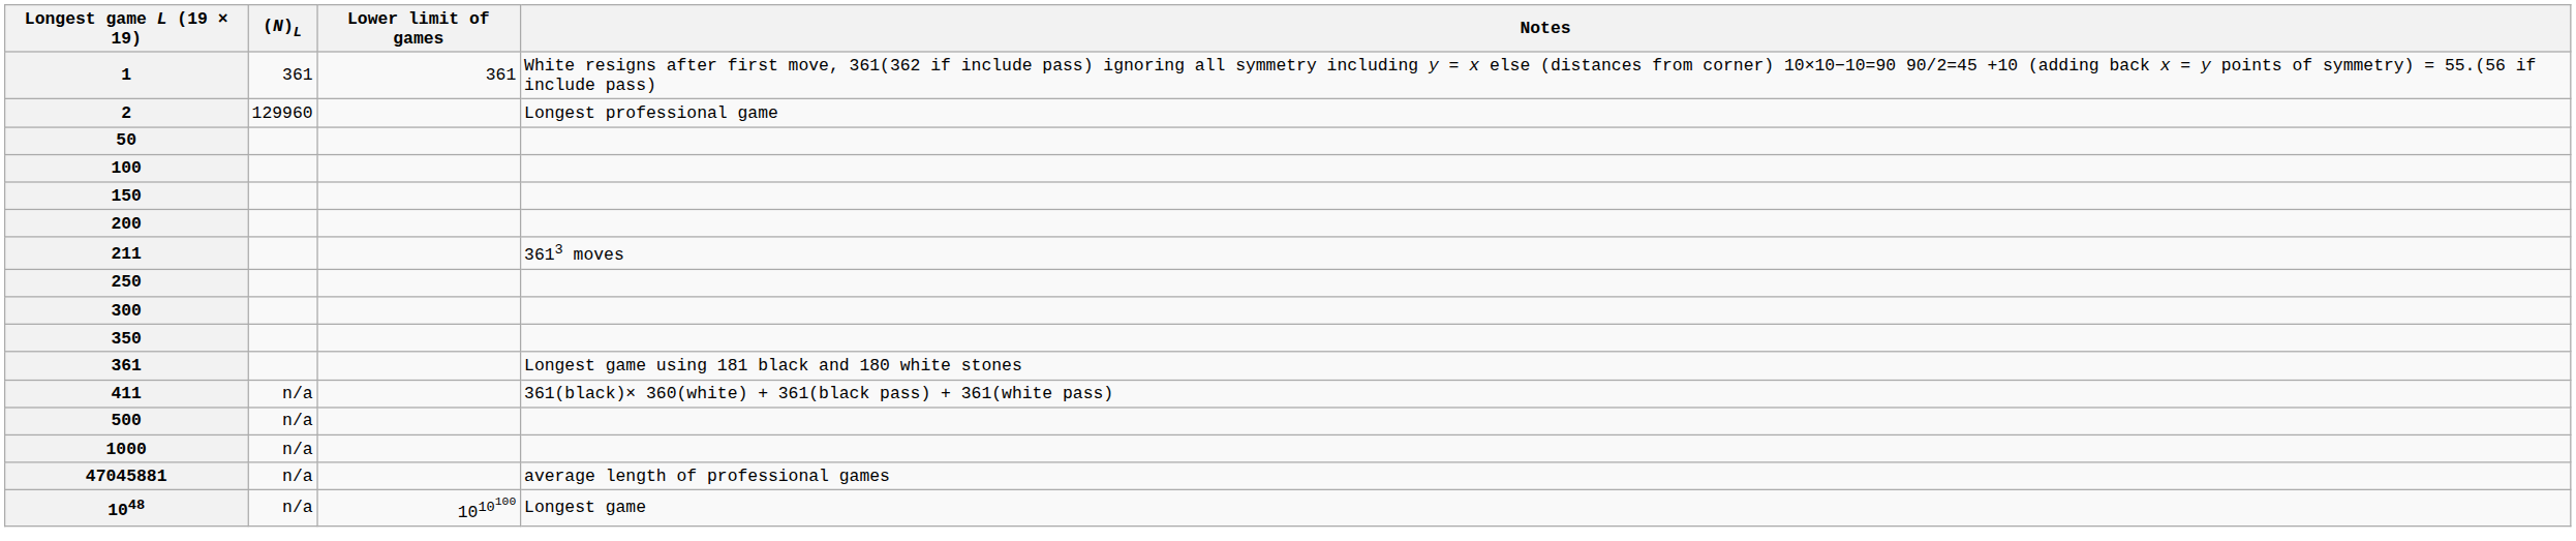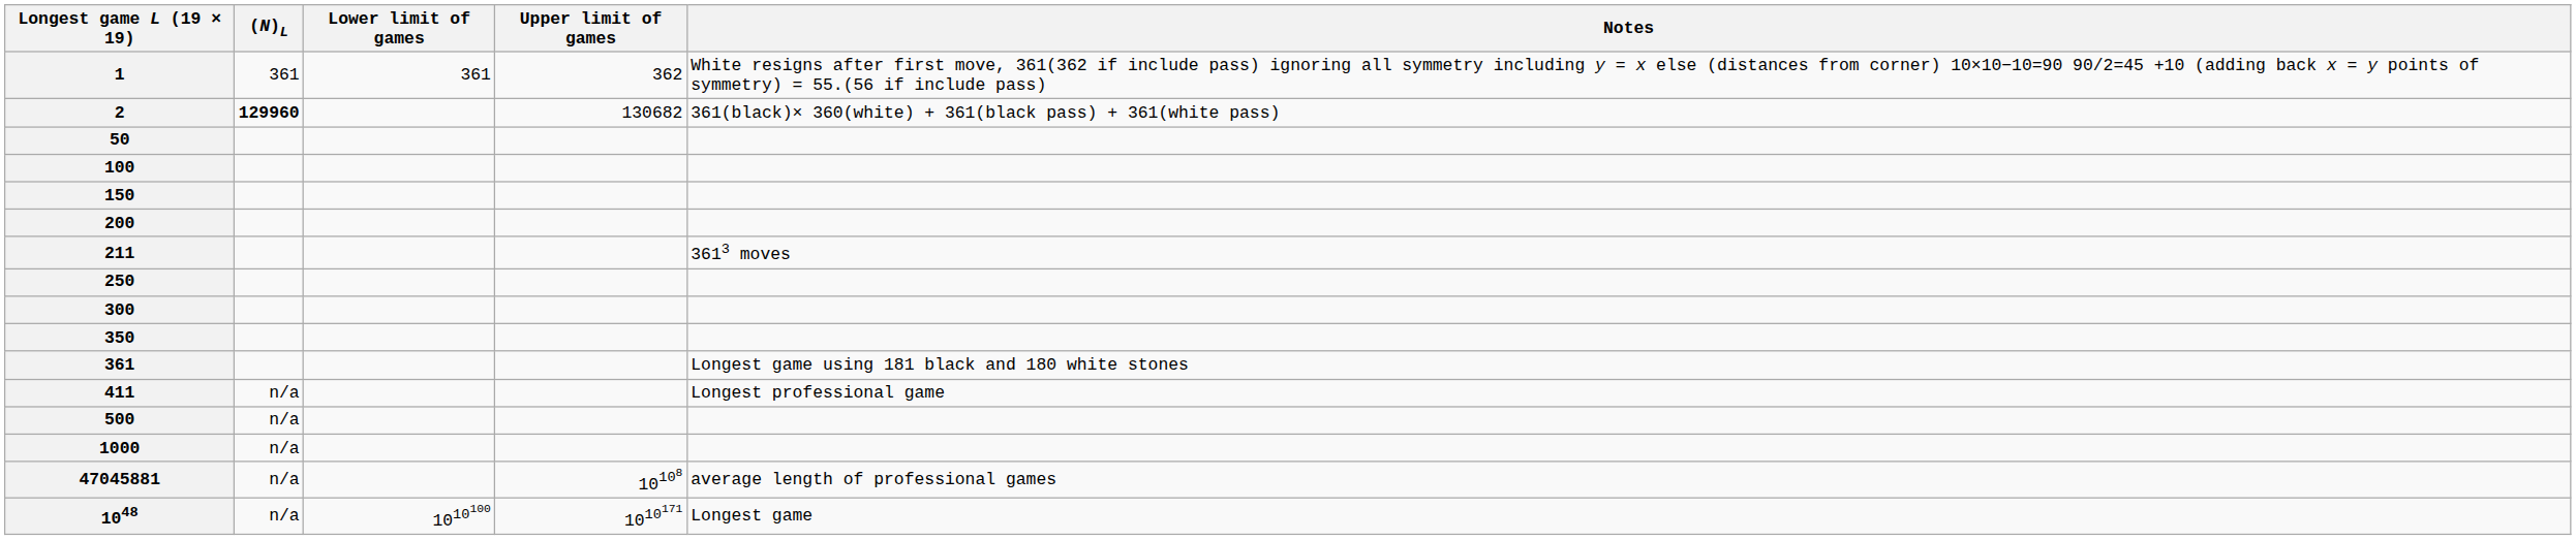+ column: Upper limit of games | 362 | 130682 | 10108 | 1010171
2 | (N)L: normal -> bold
2 | Notes: Longest professional game -> 361(black)× 360(white) + 361(black pass) + 361(white pass)
411 | Notes: 361(black)× 360(white) + 361(black pass) + 361(white pass) -> Longest professional game
